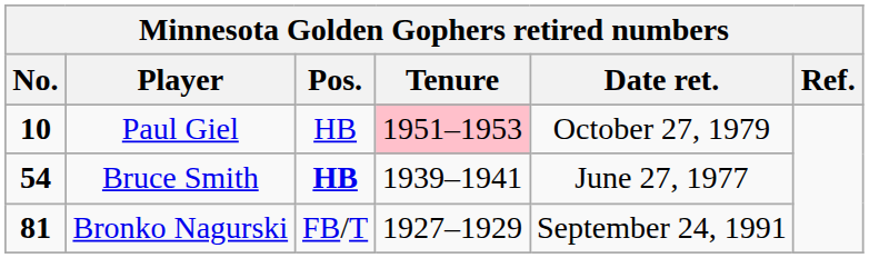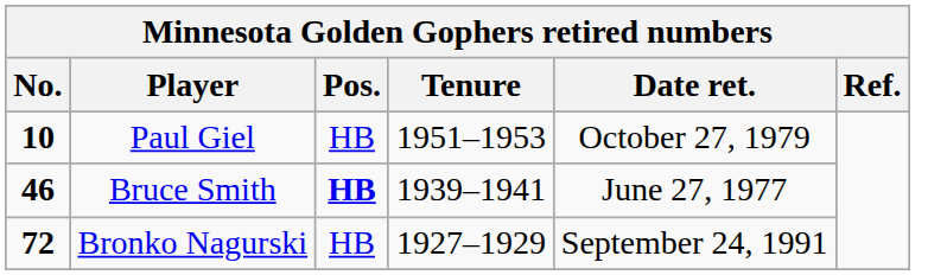Paul Giel | Tenure: pink background -> no background
Bruce Smith | No.: 54 -> 46
Bronko Nagurski | No.: 81 -> 72
Bronko Nagurski | Pos.: FB/T -> HB
